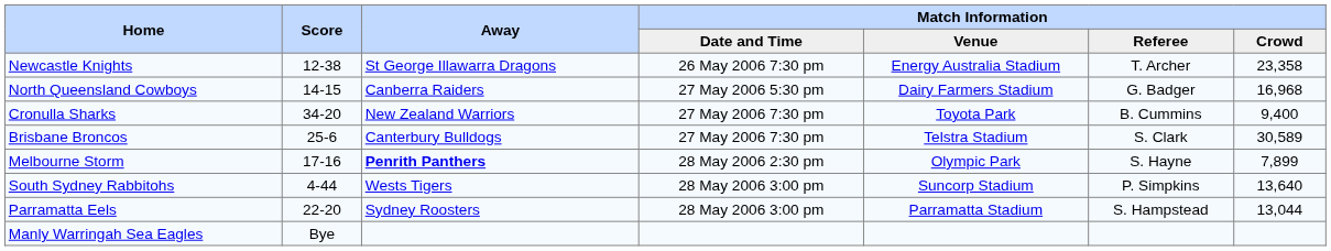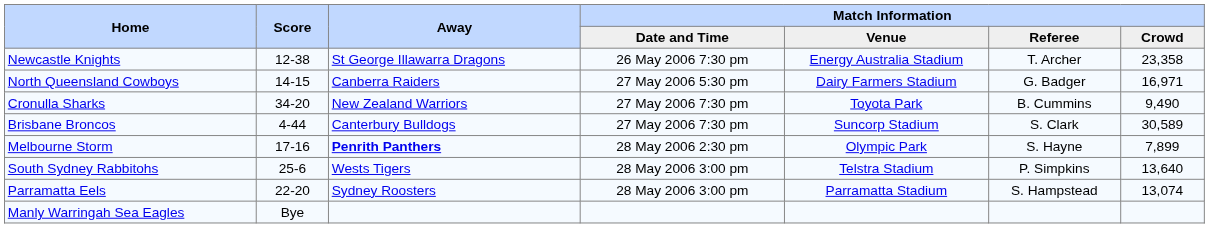North Queensland Cowboys | Match Information / Crowd: 16,968 -> 16,971
Cronulla Sharks | Match Information / Crowd: 9,400 -> 9,490
Brisbane Broncos | Score: 25-6 -> 4-44
Brisbane Broncos | Match Information / Venue: Telstra Stadium -> Suncorp Stadium
South Sydney Rabbitohs | Score: 4-44 -> 25-6
South Sydney Rabbitohs | Match Information / Venue: Suncorp Stadium -> Telstra Stadium
Parramatta Eels | Match Information / Crowd: 13,044 -> 13,074
